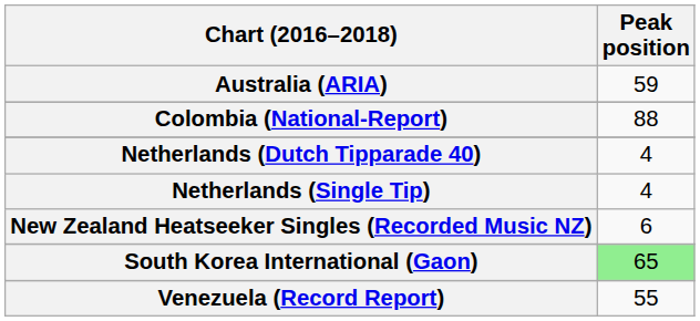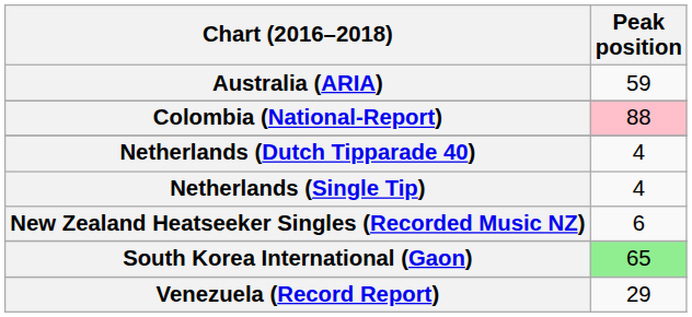Colombia (National-Report) | Peak position: no background -> pink background
Venezuela (Record Report) | Peak position: 55 -> 29
